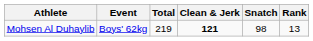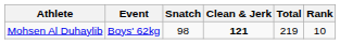columns swapped: Snatch <-> Total
Mohsen Al Duhaylib | Rank: 13 -> 10
